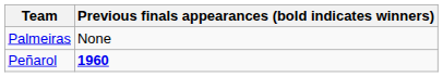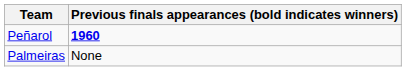rows swapped: Peñarol <-> Palmeiras
